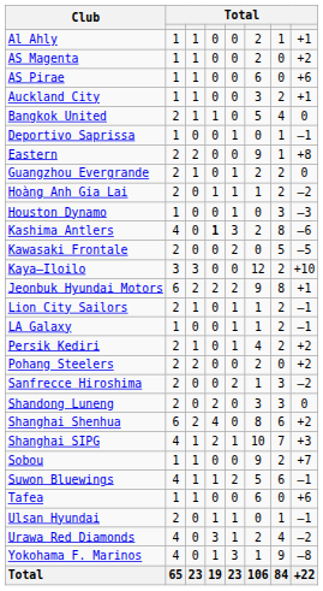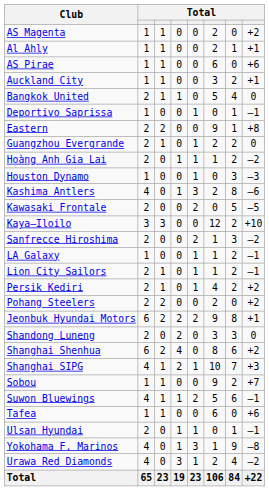rows swapped: Al Ahly <-> AS Magenta
Kashima Antlers | column 4: bold -> normal
rows swapped: Jeonbuk Hyundai Motors <-> Sanfrecce Hiroshima
rows swapped: Lion City Sailors <-> LA Galaxy
rows swapped: Urawa Red Diamonds <-> Yokohama F. Marinos
